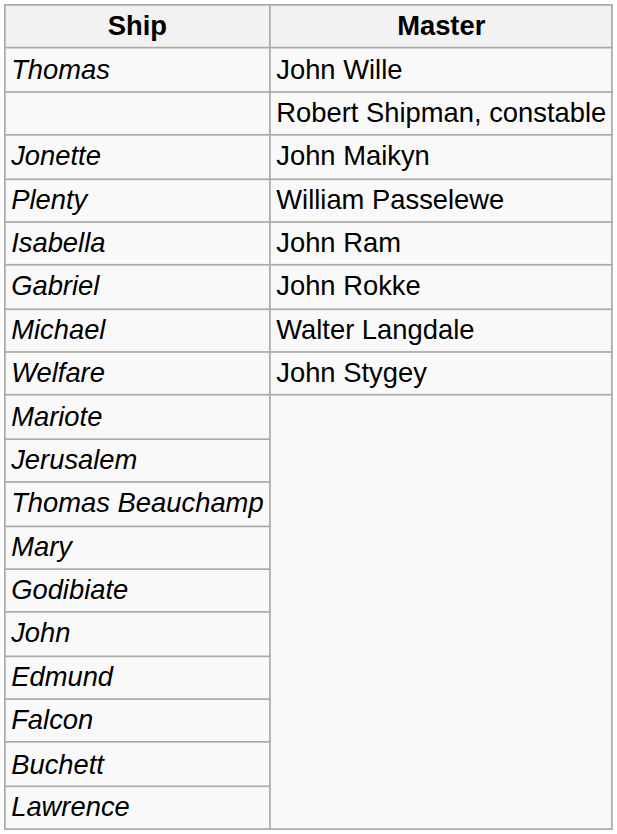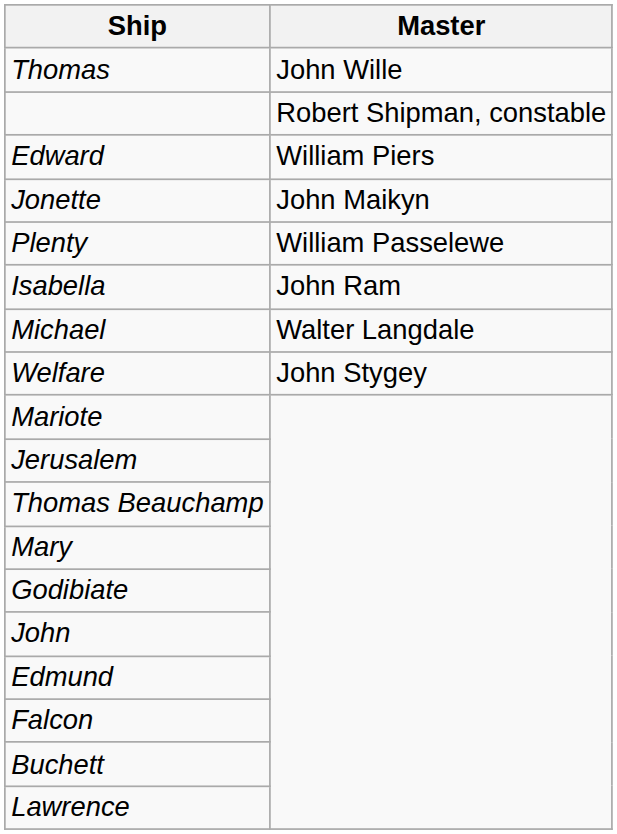+ row: Edward | William Piers
- row: Gabriel | John Rokke
